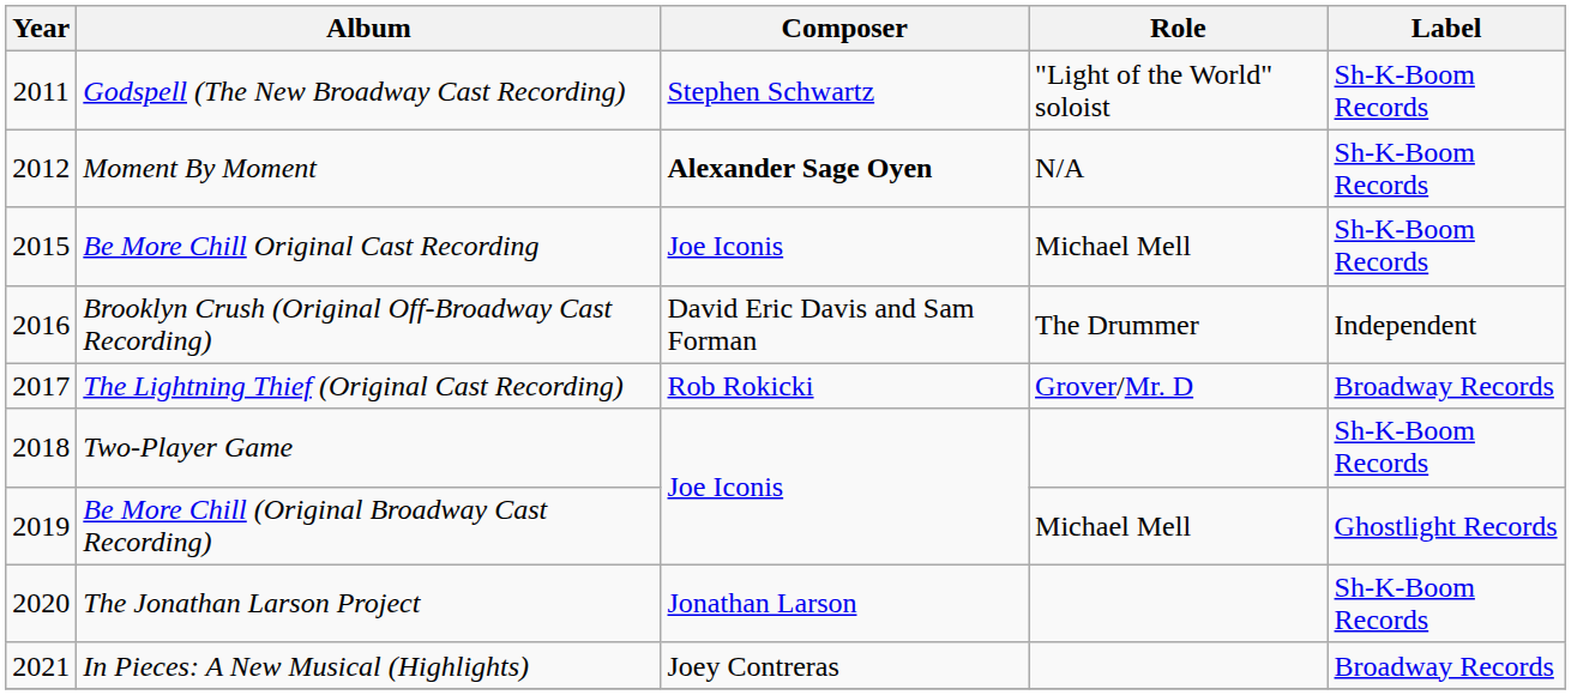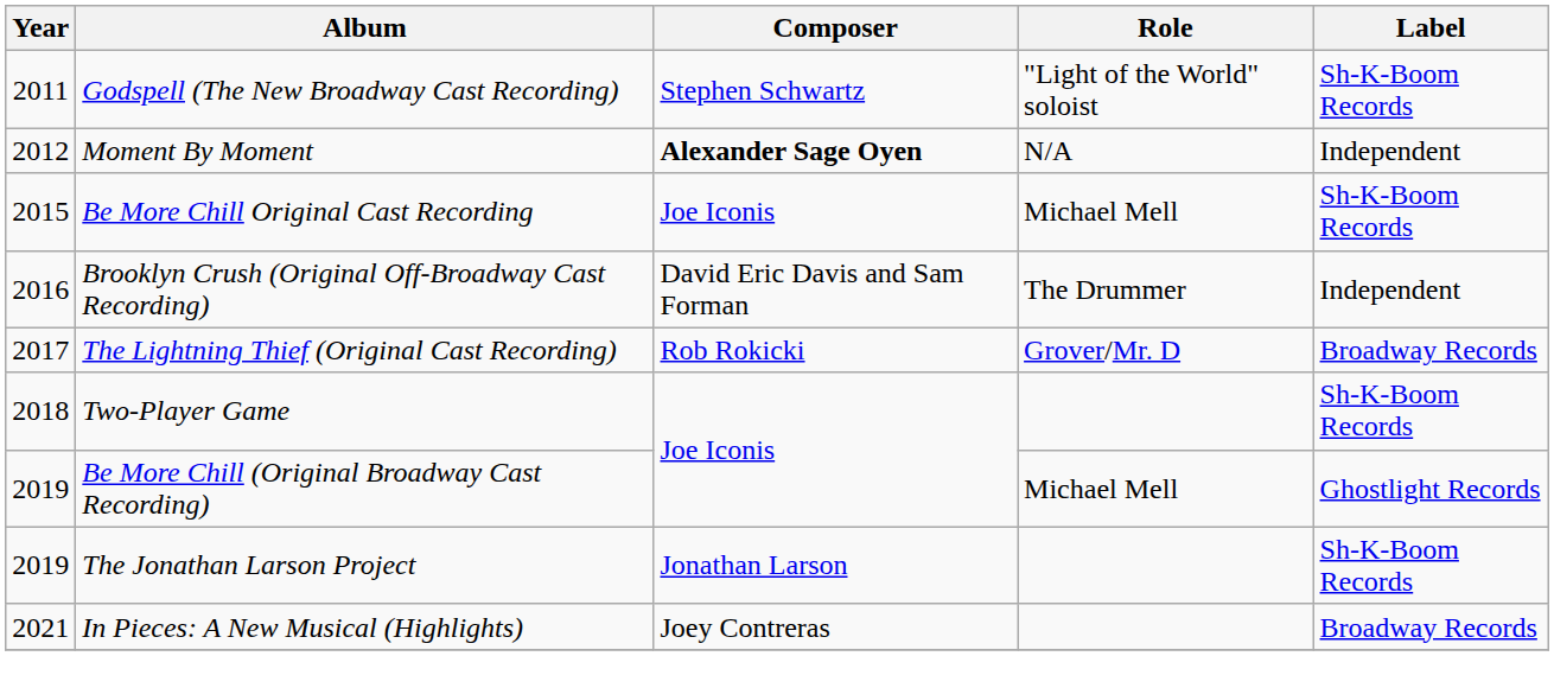Moment By Moment | Label: Sh-K-Boom Records -> Independent
The Jonathan Larson Project | Year: 2020 -> 2019
